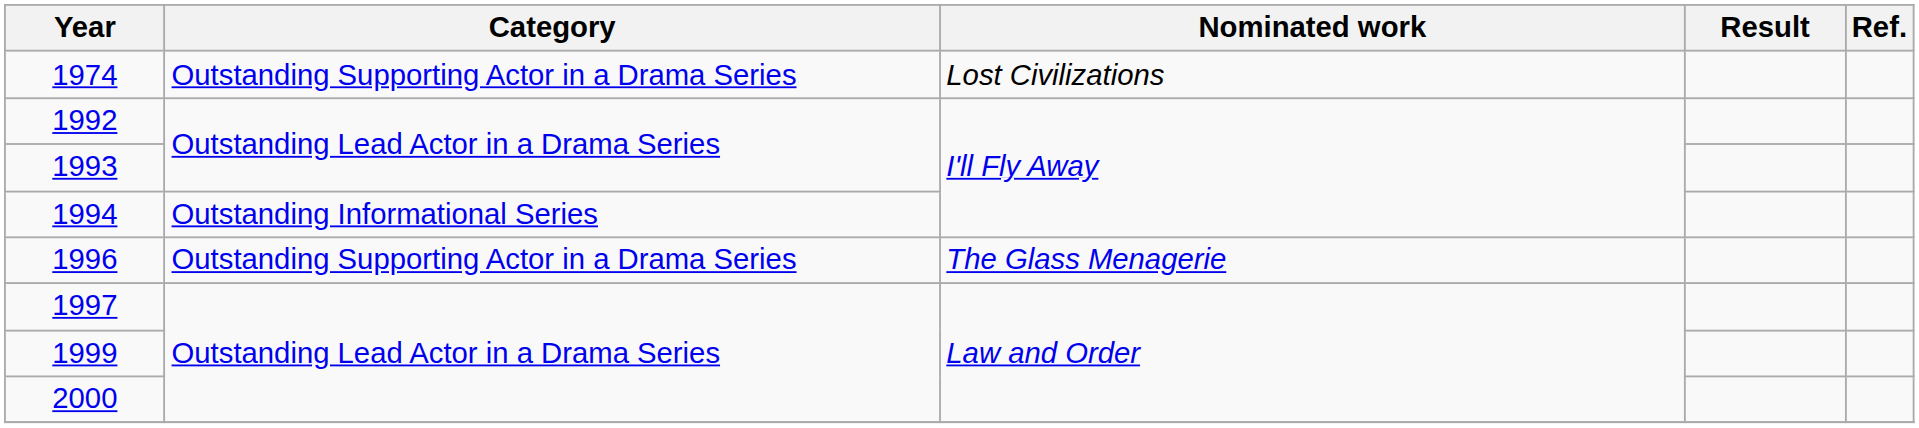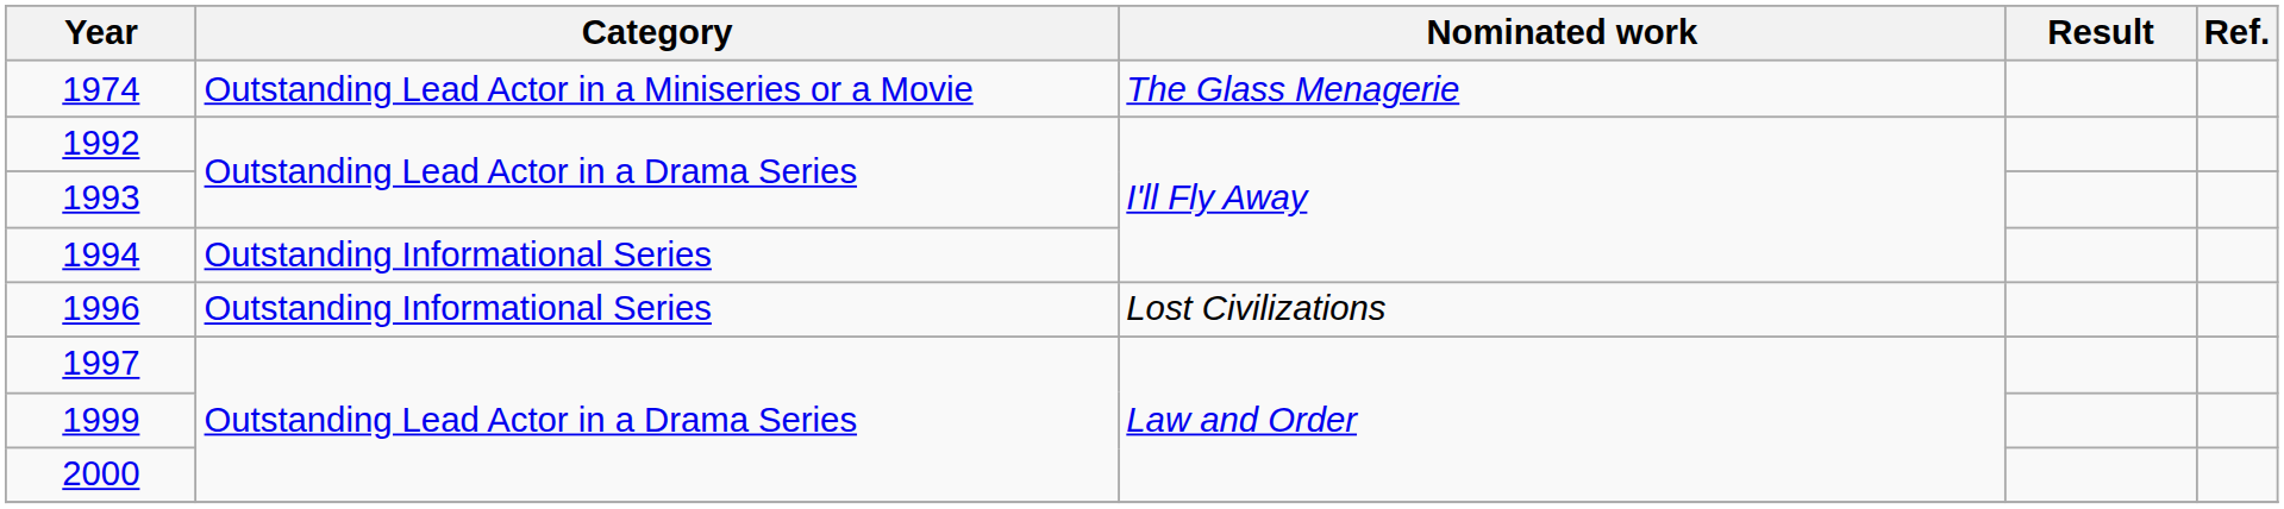1974 | Category: Outstanding Supporting Actor in a Drama Series -> Outstanding Lead Actor in a Miniseries or a Movie
1974 | Nominated work: Lost Civilizations -> The Glass Menagerie
1996 | Category: Outstanding Supporting Actor in a Drama Series -> Outstanding Informational Series
1996 | Nominated work: The Glass Menagerie -> Lost Civilizations
